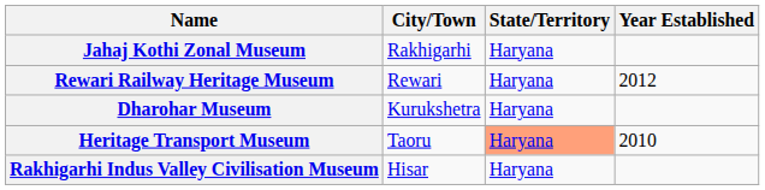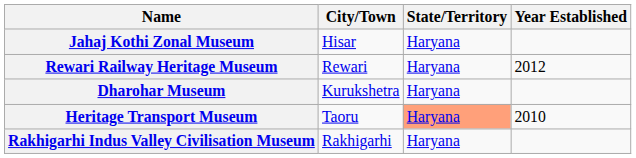Jahaj Kothi Zonal Museum | City/Town: Rakhigarhi -> Hisar
Rakhigarhi Indus Valley Civilisation Museum | City/Town: Hisar -> Rakhigarhi
